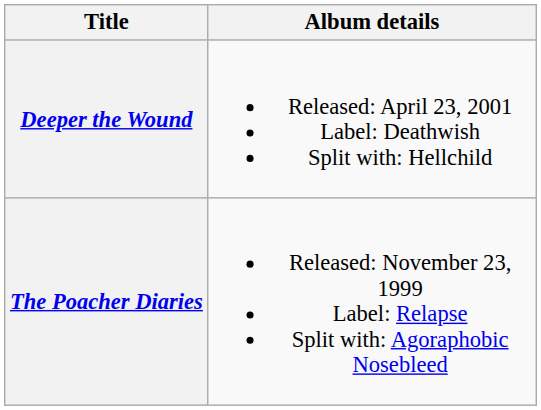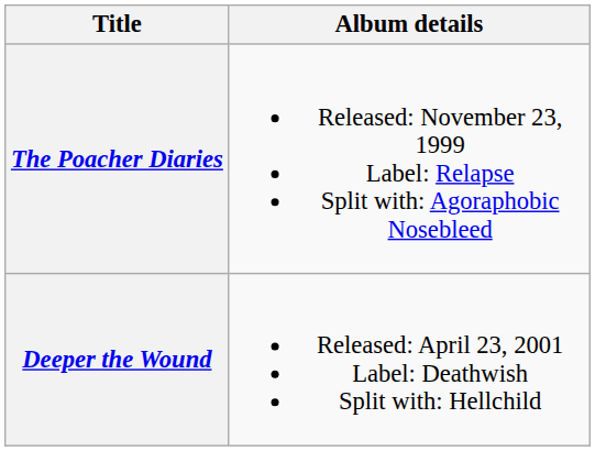rows swapped: The Poacher Diaries <-> Deeper the Wound
